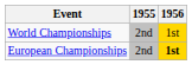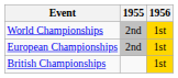European Championships | 1956: bold -> normal
+ row: British Championships | 1st
